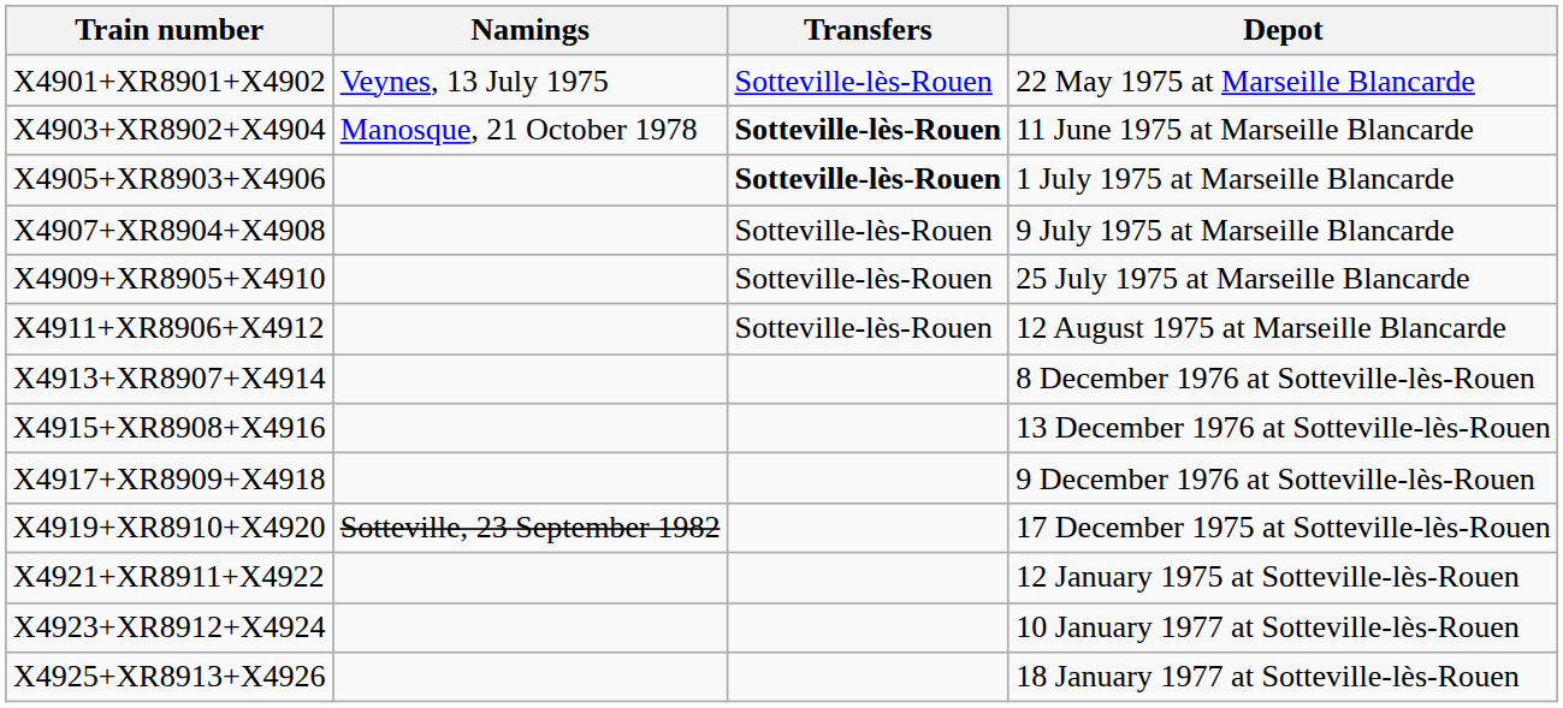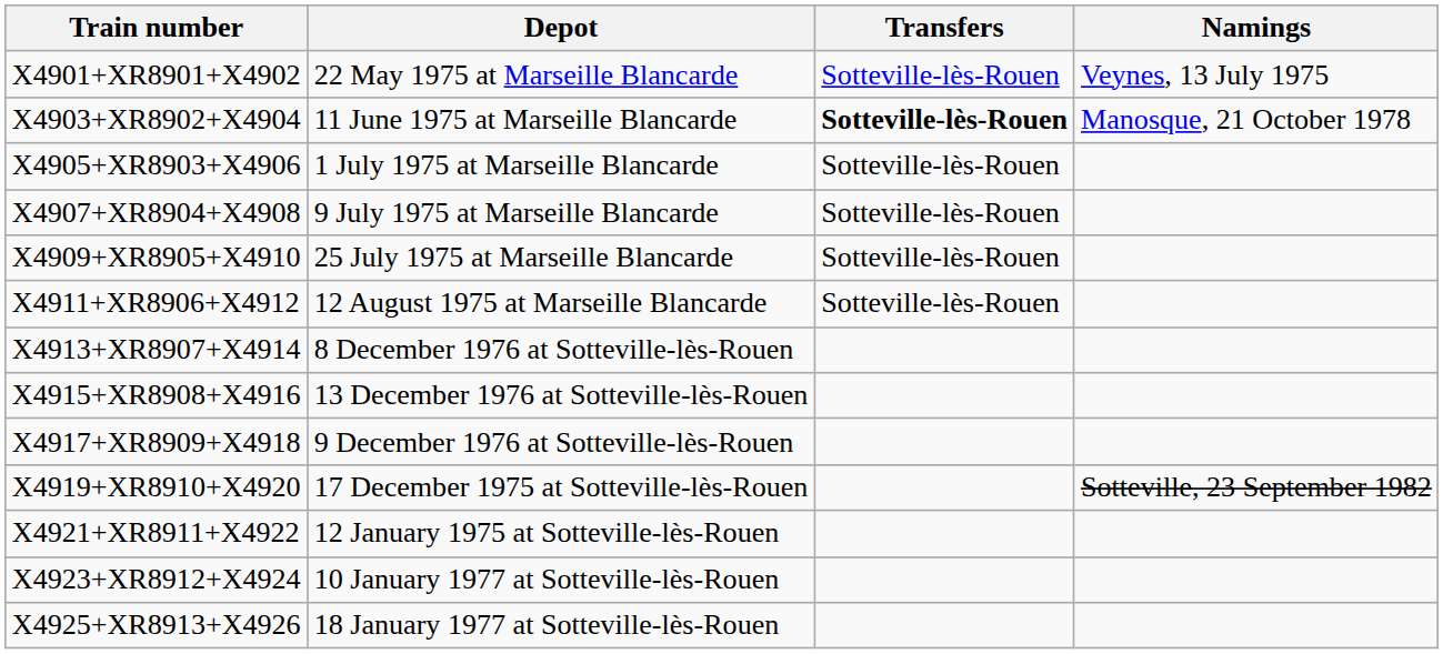columns swapped: Depot <-> Namings
X4905+XR8903+X4906 | Transfers: bold -> normal
